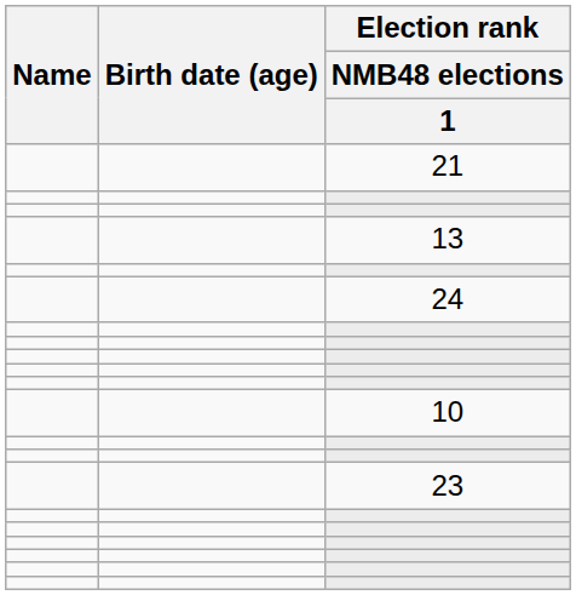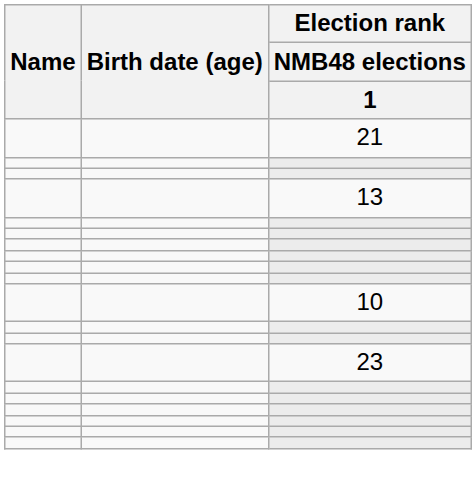- row: 24
